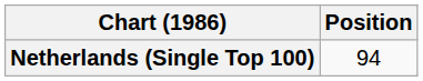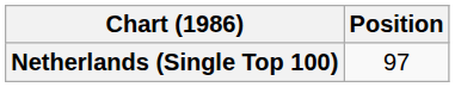Netherlands (Single Top 100) | Position: 94 -> 97
